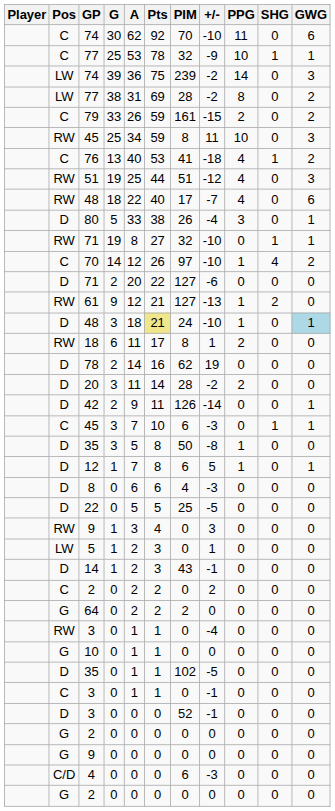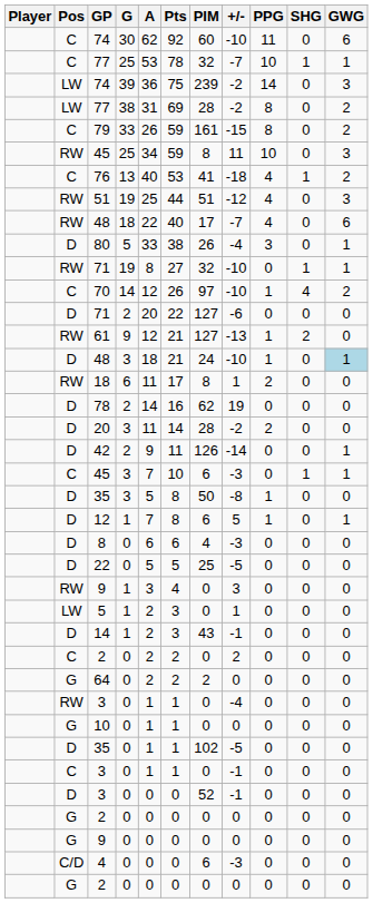C / 74 | PIM: 70 -> 60
C / 77 | +/-: -9 -> -7
79 | PPG: 2 -> 8
D / 48 | Pts: khaki background -> no background
